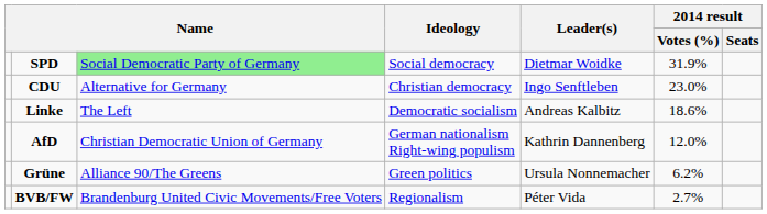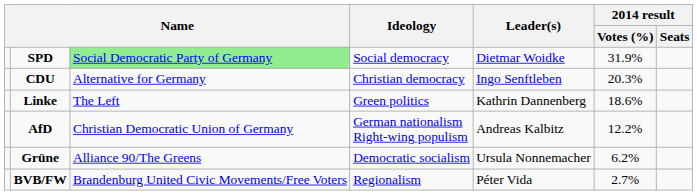CDU | 2014 result / Votes (%): 23.0% -> 20.3%
Linke | Ideology: Democratic socialism -> Green politics
Linke | Leader(s): Andreas Kalbitz -> Kathrin Dannenberg
AfD | Leader(s): Kathrin Dannenberg -> Andreas Kalbitz
AfD | 2014 result / Votes (%): 12.0% -> 12.2%
Grüne | Ideology: Green politics -> Democratic socialism
